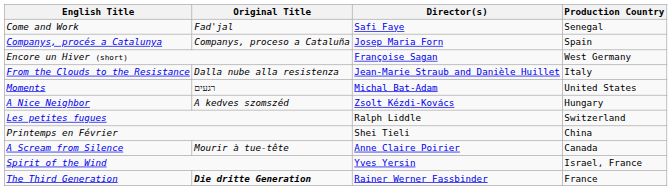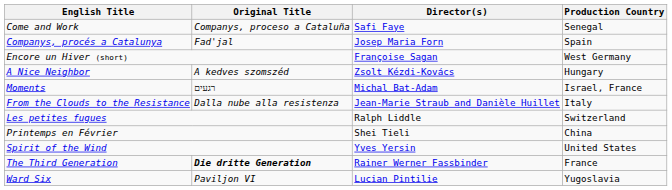Come and Work | Original Title: Fad'jal -> Companys, proceso a Cataluña
Companys, procés a Catalunya | Original Title: Companys, proceso a Cataluña -> Fad'jal
rows swapped: From the Clouds to the Resistance <-> A Nice Neighbor
Moments | Production Country: United States -> Israel, France
- row: A Scream from Silence | Mourir à tue-tête | Anne Claire Poirier | Canada
Spirit of the Wind | Production Country: Israel, France -> United States
+ row: Ward Six | Paviljon VI | Lucian Pintilie | Yugoslavia
